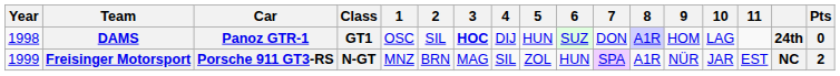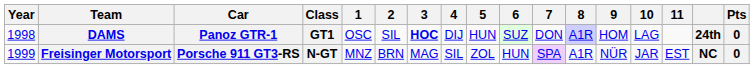Freisinger Motorsport | Pts: 2 -> 0
